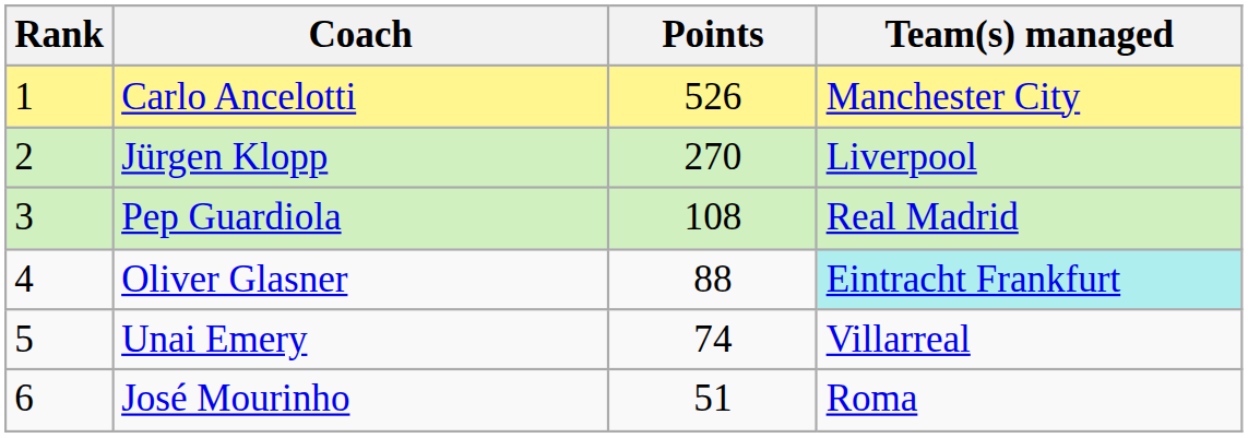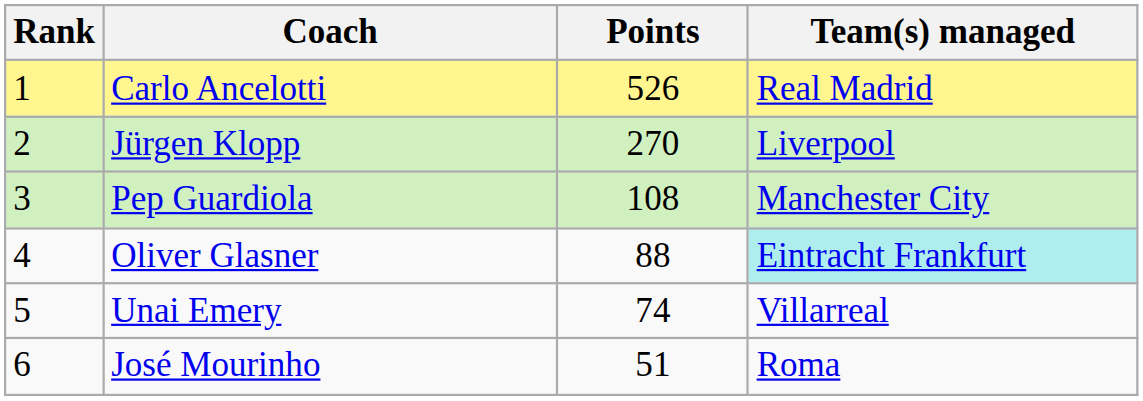Carlo Ancelotti | Team(s) managed: Manchester City -> Real Madrid
Pep Guardiola | Team(s) managed: Real Madrid -> Manchester City
